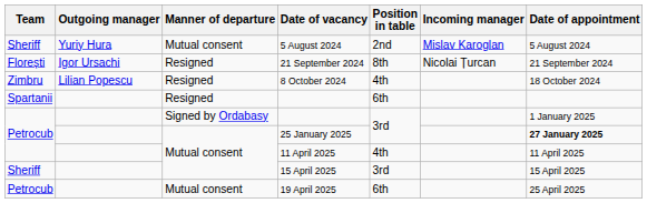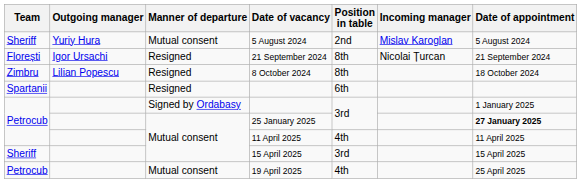8 October 2024 | Position in table: 4th -> 8th
19 April 2025 | Position in table: 6th -> 4th
